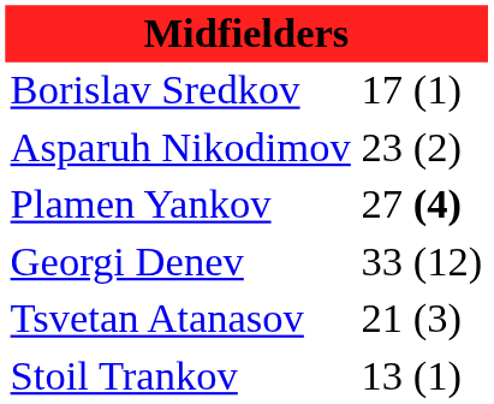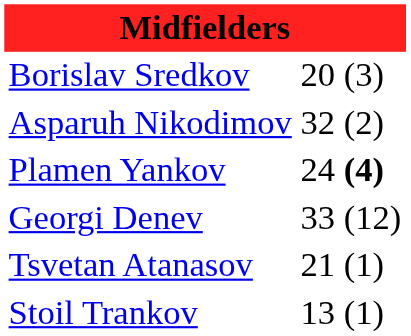Borislav Sredkov | column 2: 17 -> 20
Borislav Sredkov | column 3: (1) -> (3)
Asparuh Nikodimov | column 2: 23 -> 32
Plamen Yankov | column 2: 27 -> 24
Tsvetan Atanasov | column 3: (3) -> (1)
